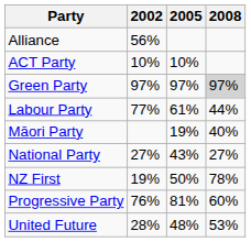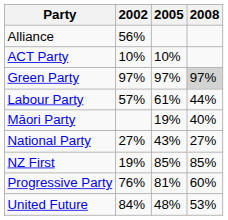Labour Party | 2002: 77% -> 57%
NZ First | 2005: 50% -> 85%
NZ First | 2008: 78% -> 85%
United Future | 2002: 28% -> 84%
